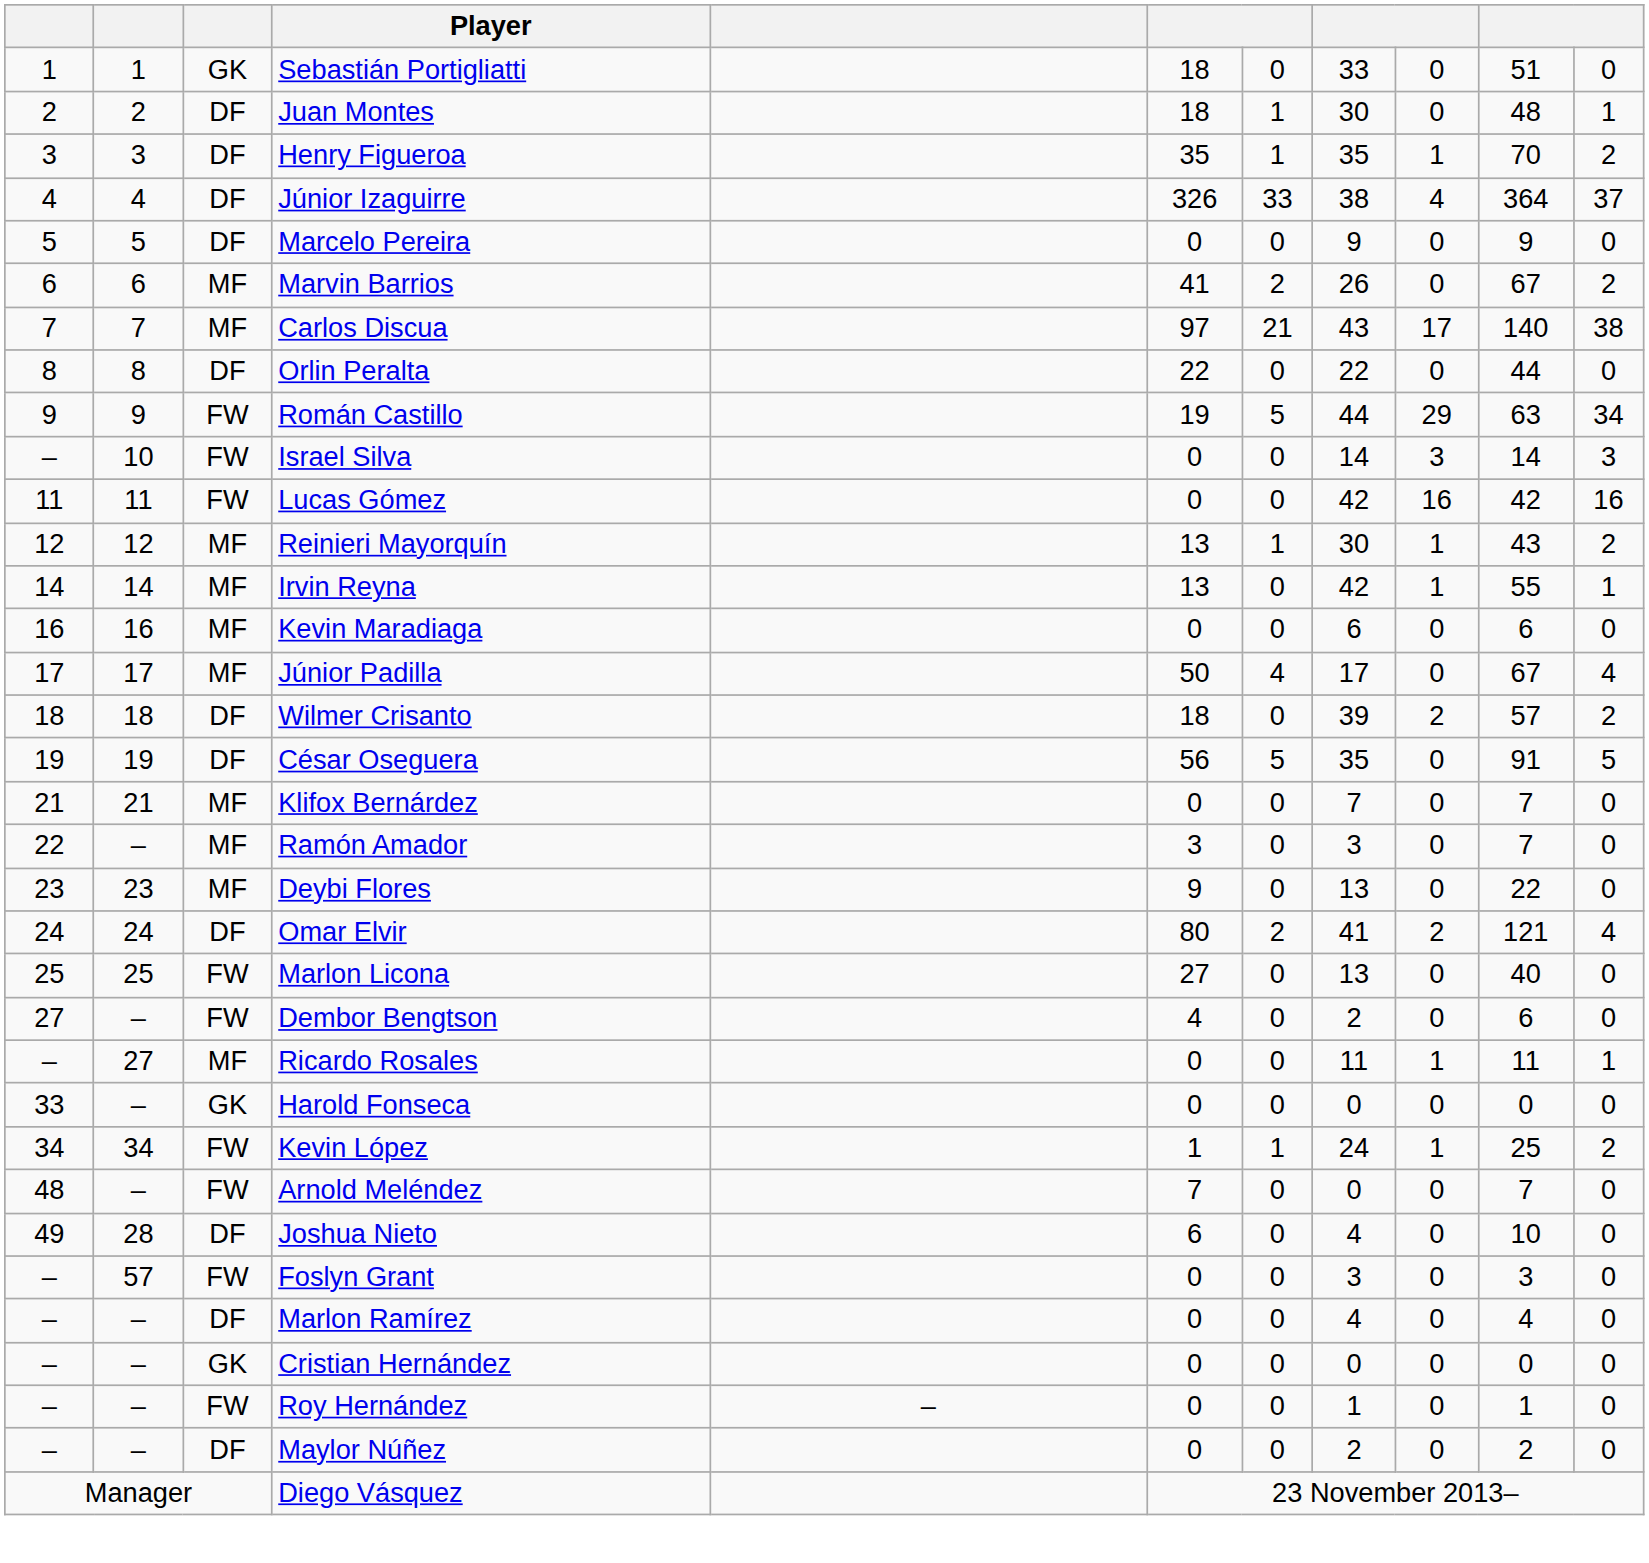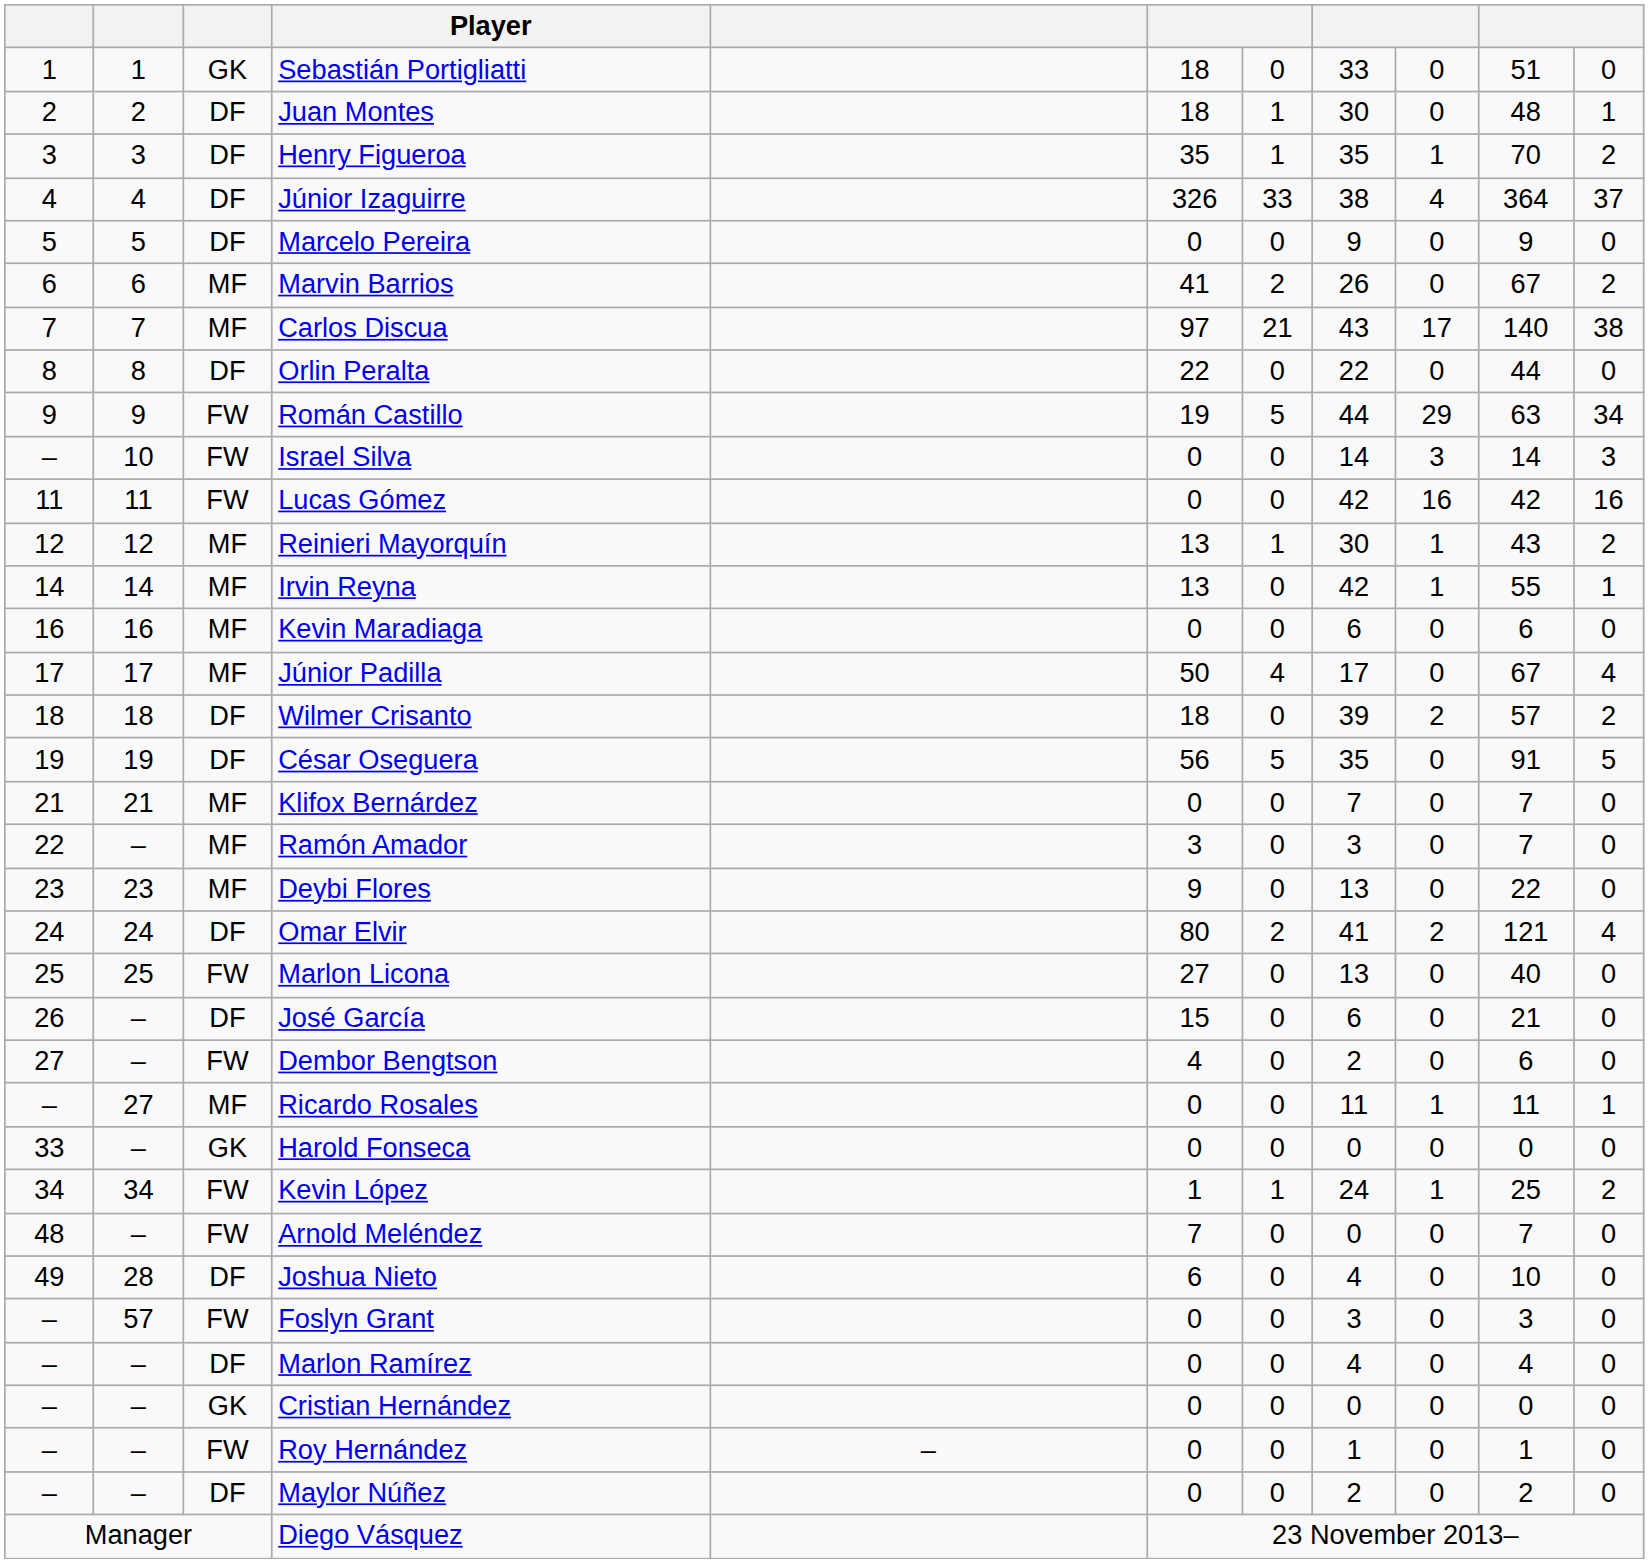+ row: 26 | – | DF | José García | 15 | 0 | 6 | 0 | 21 | 0
